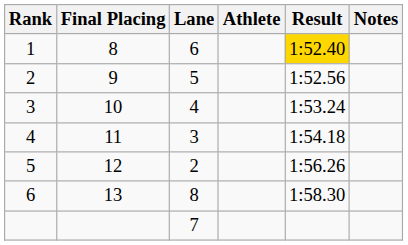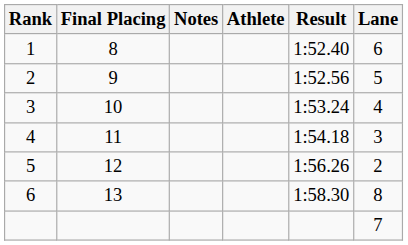columns swapped: Lane <-> Notes
1 | Result: gold background -> no background
